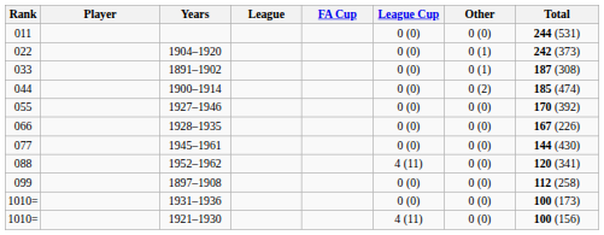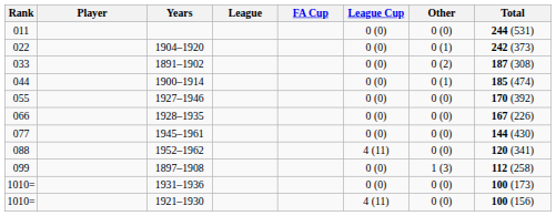1891–1902 | Other: 0 (1) -> 0 (2)
1900–1914 | Other: 0 (2) -> 0 (1)
1897–1908 | Other: 0 (0) -> 1 (3)
